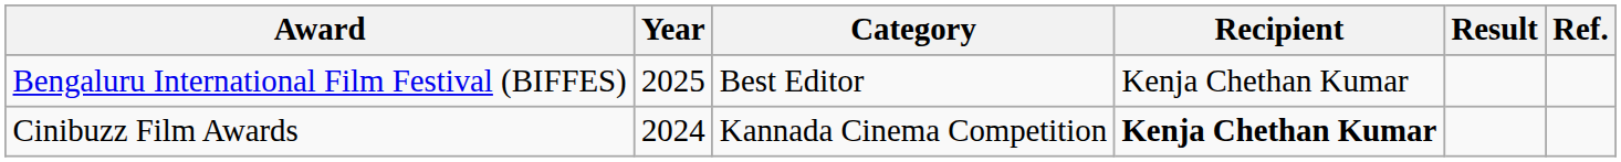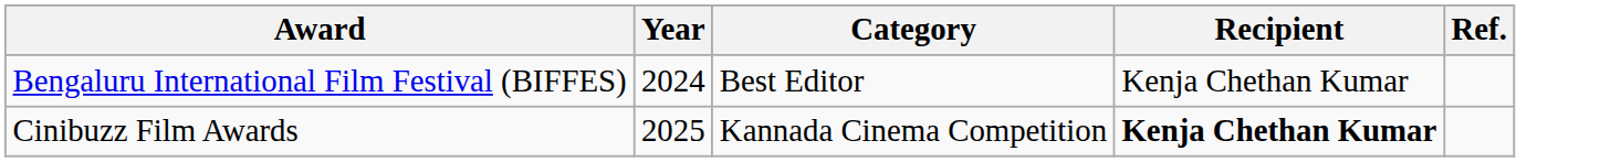- column: Result
Bengaluru International Film Festival (BIFFES) | Year: 2025 -> 2024
Cinibuzz Film Awards | Year: 2024 -> 2025
